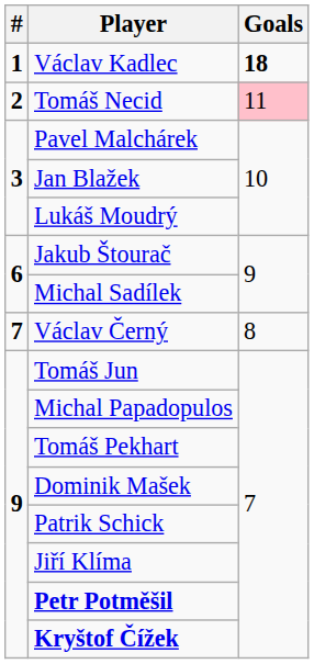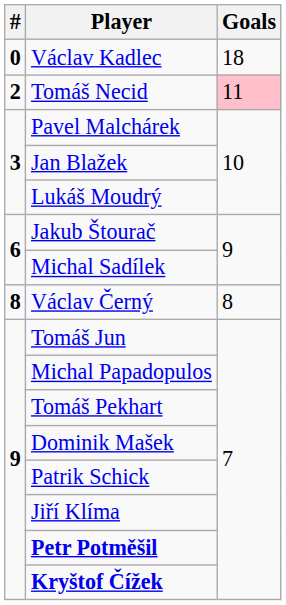Václav Kadlec | #: 1 -> 0
Václav Kadlec | Goals: bold -> normal
Václav Černý | #: 7 -> 8
